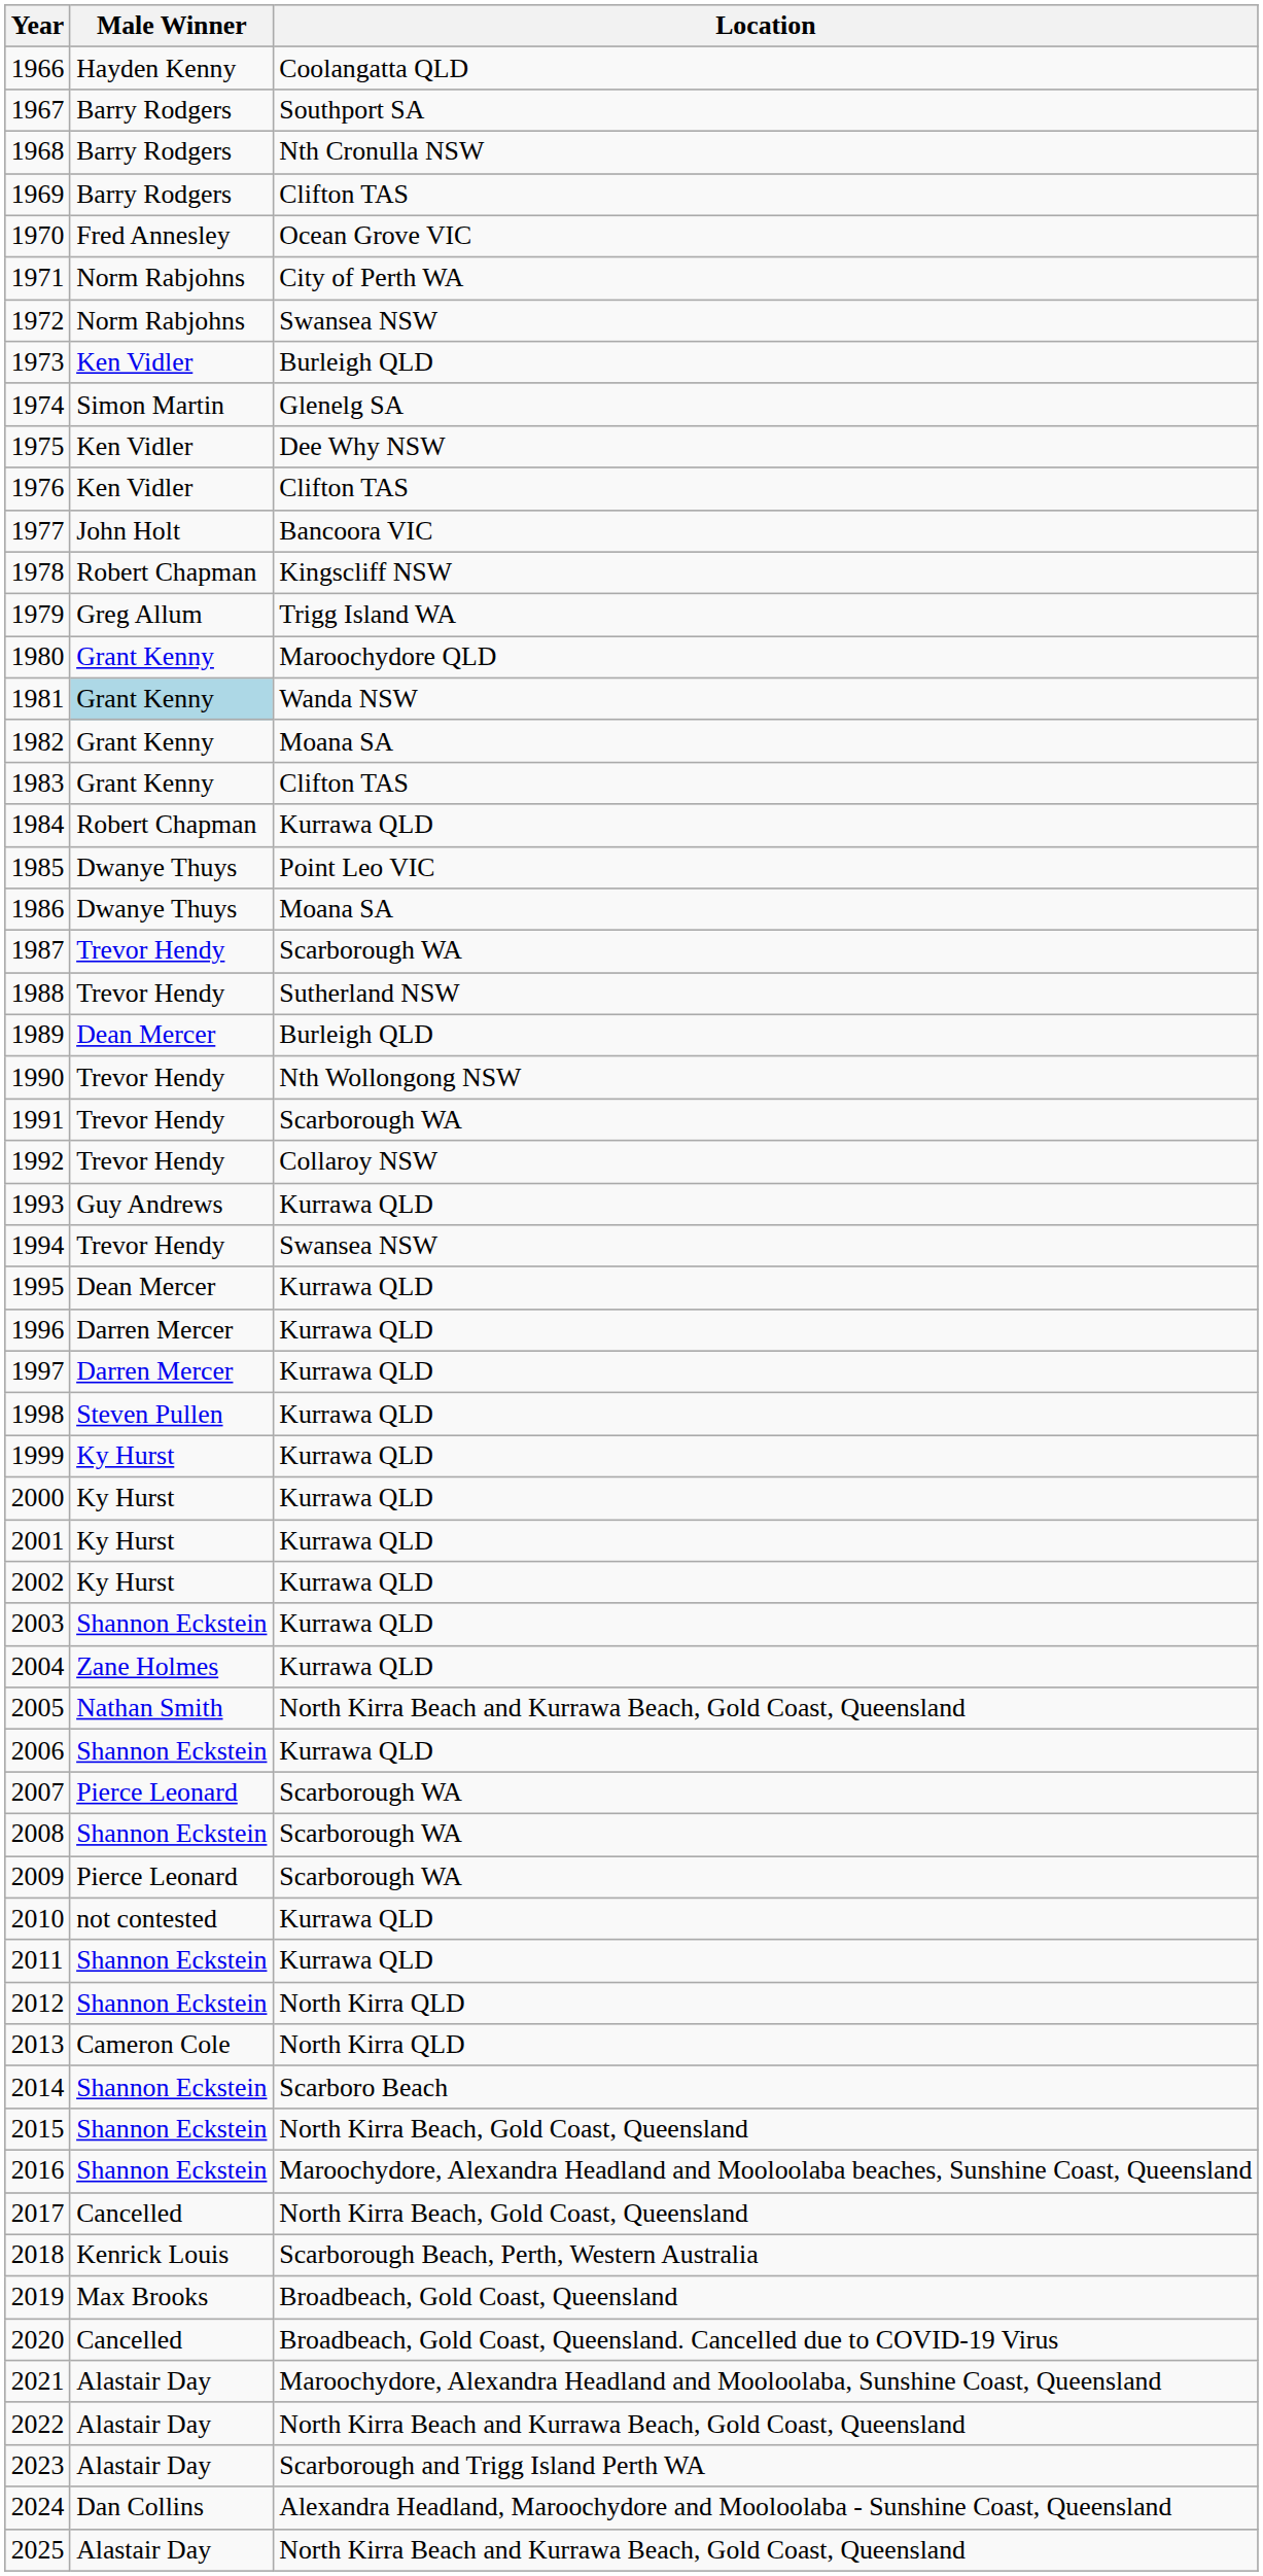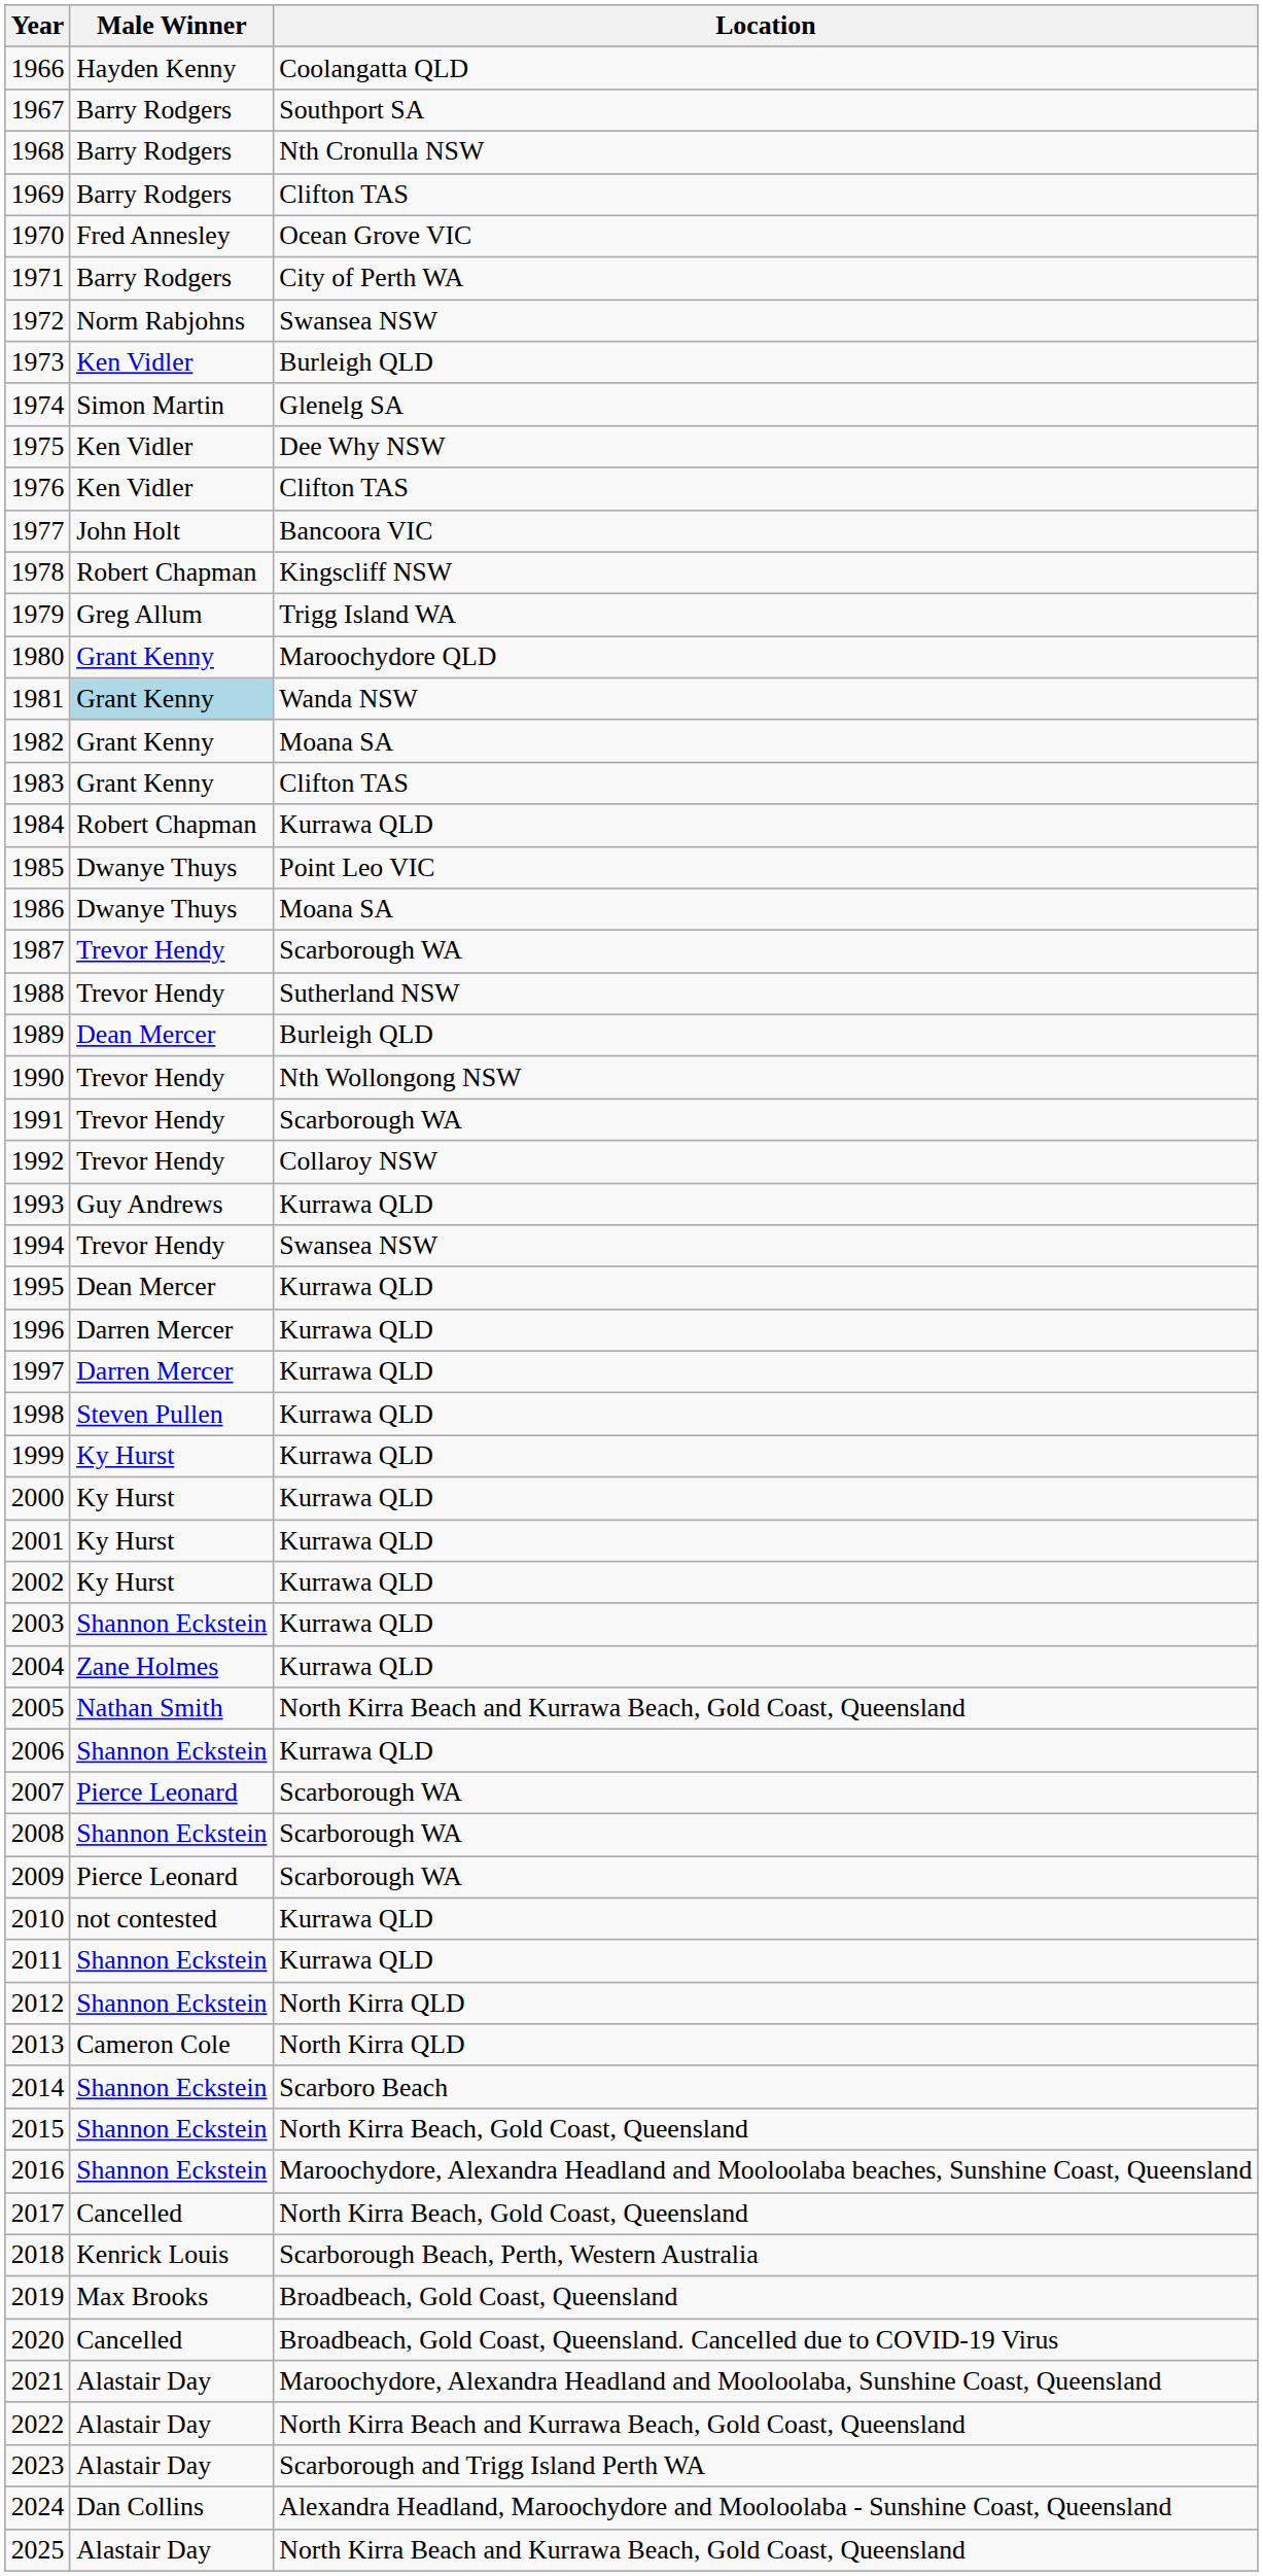1971 | Male Winner: Norm Rabjohns -> Barry Rodgers
